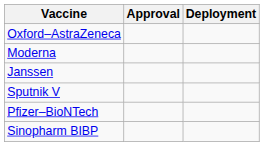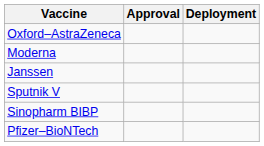rows swapped: Pfizer–BioNTech <-> Sinopharm BIBP
